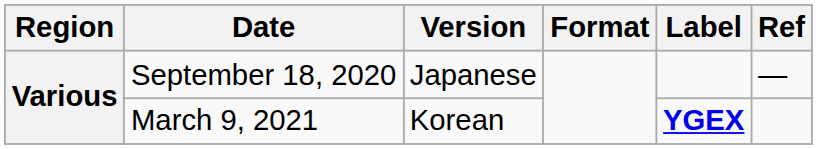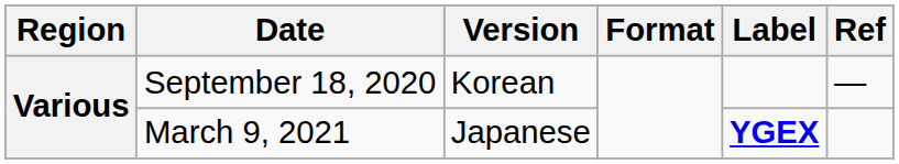September 18, 2020 | Version: Japanese -> Korean
March 9, 2021 | Version: Korean -> Japanese
